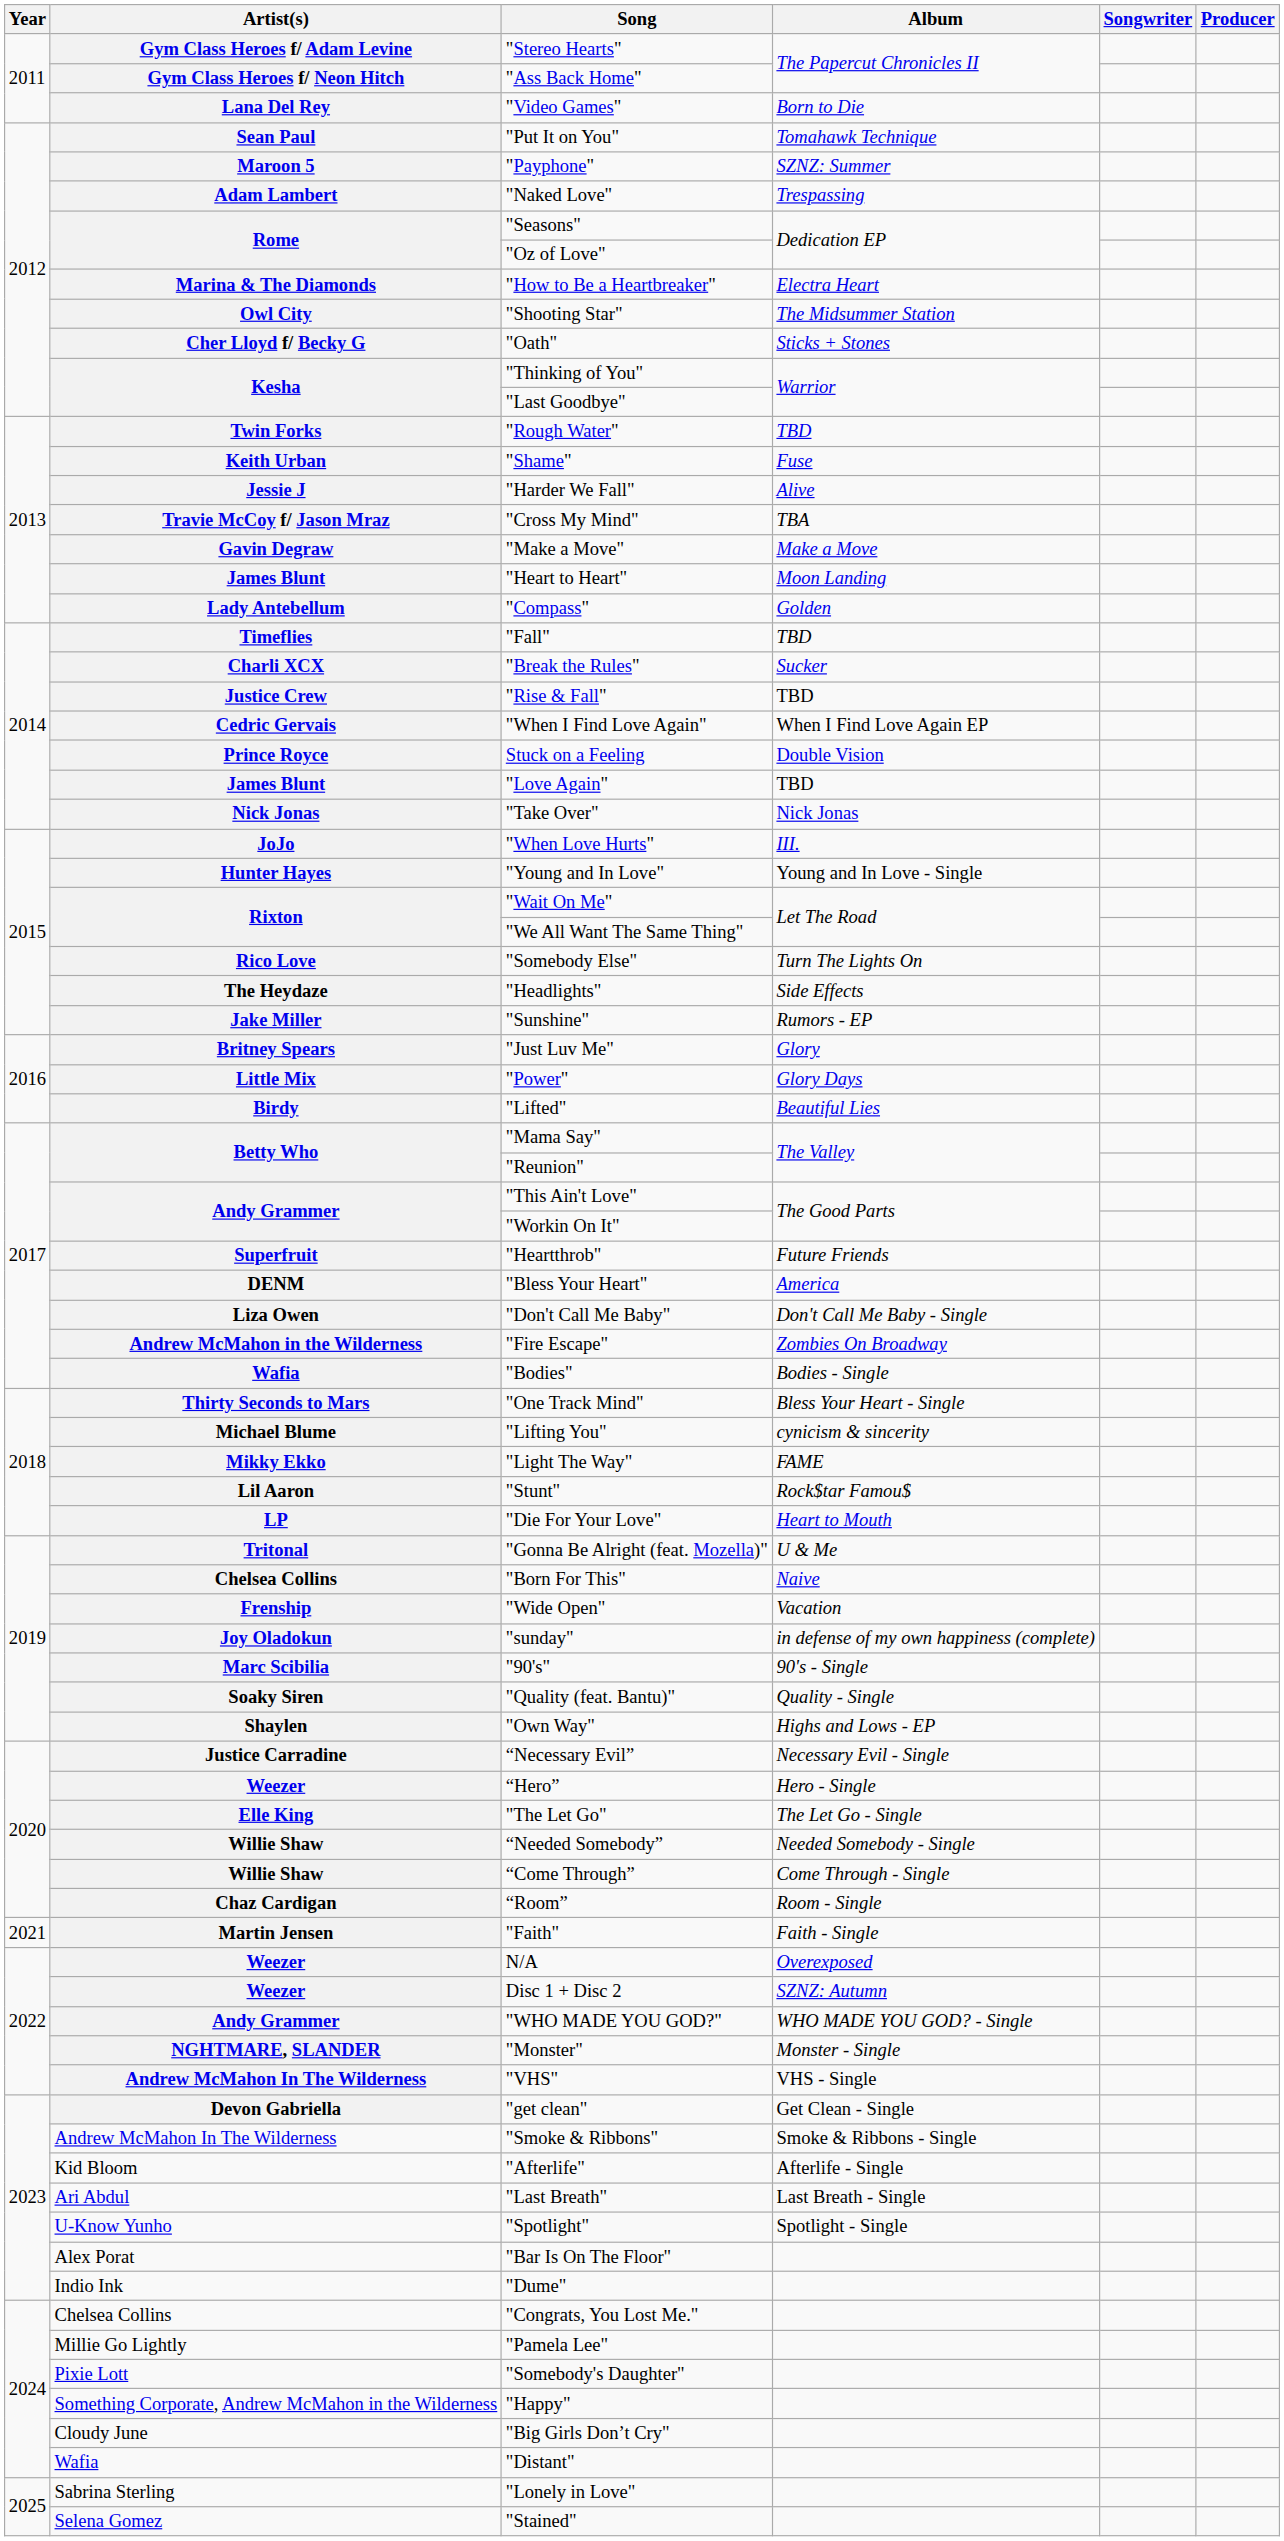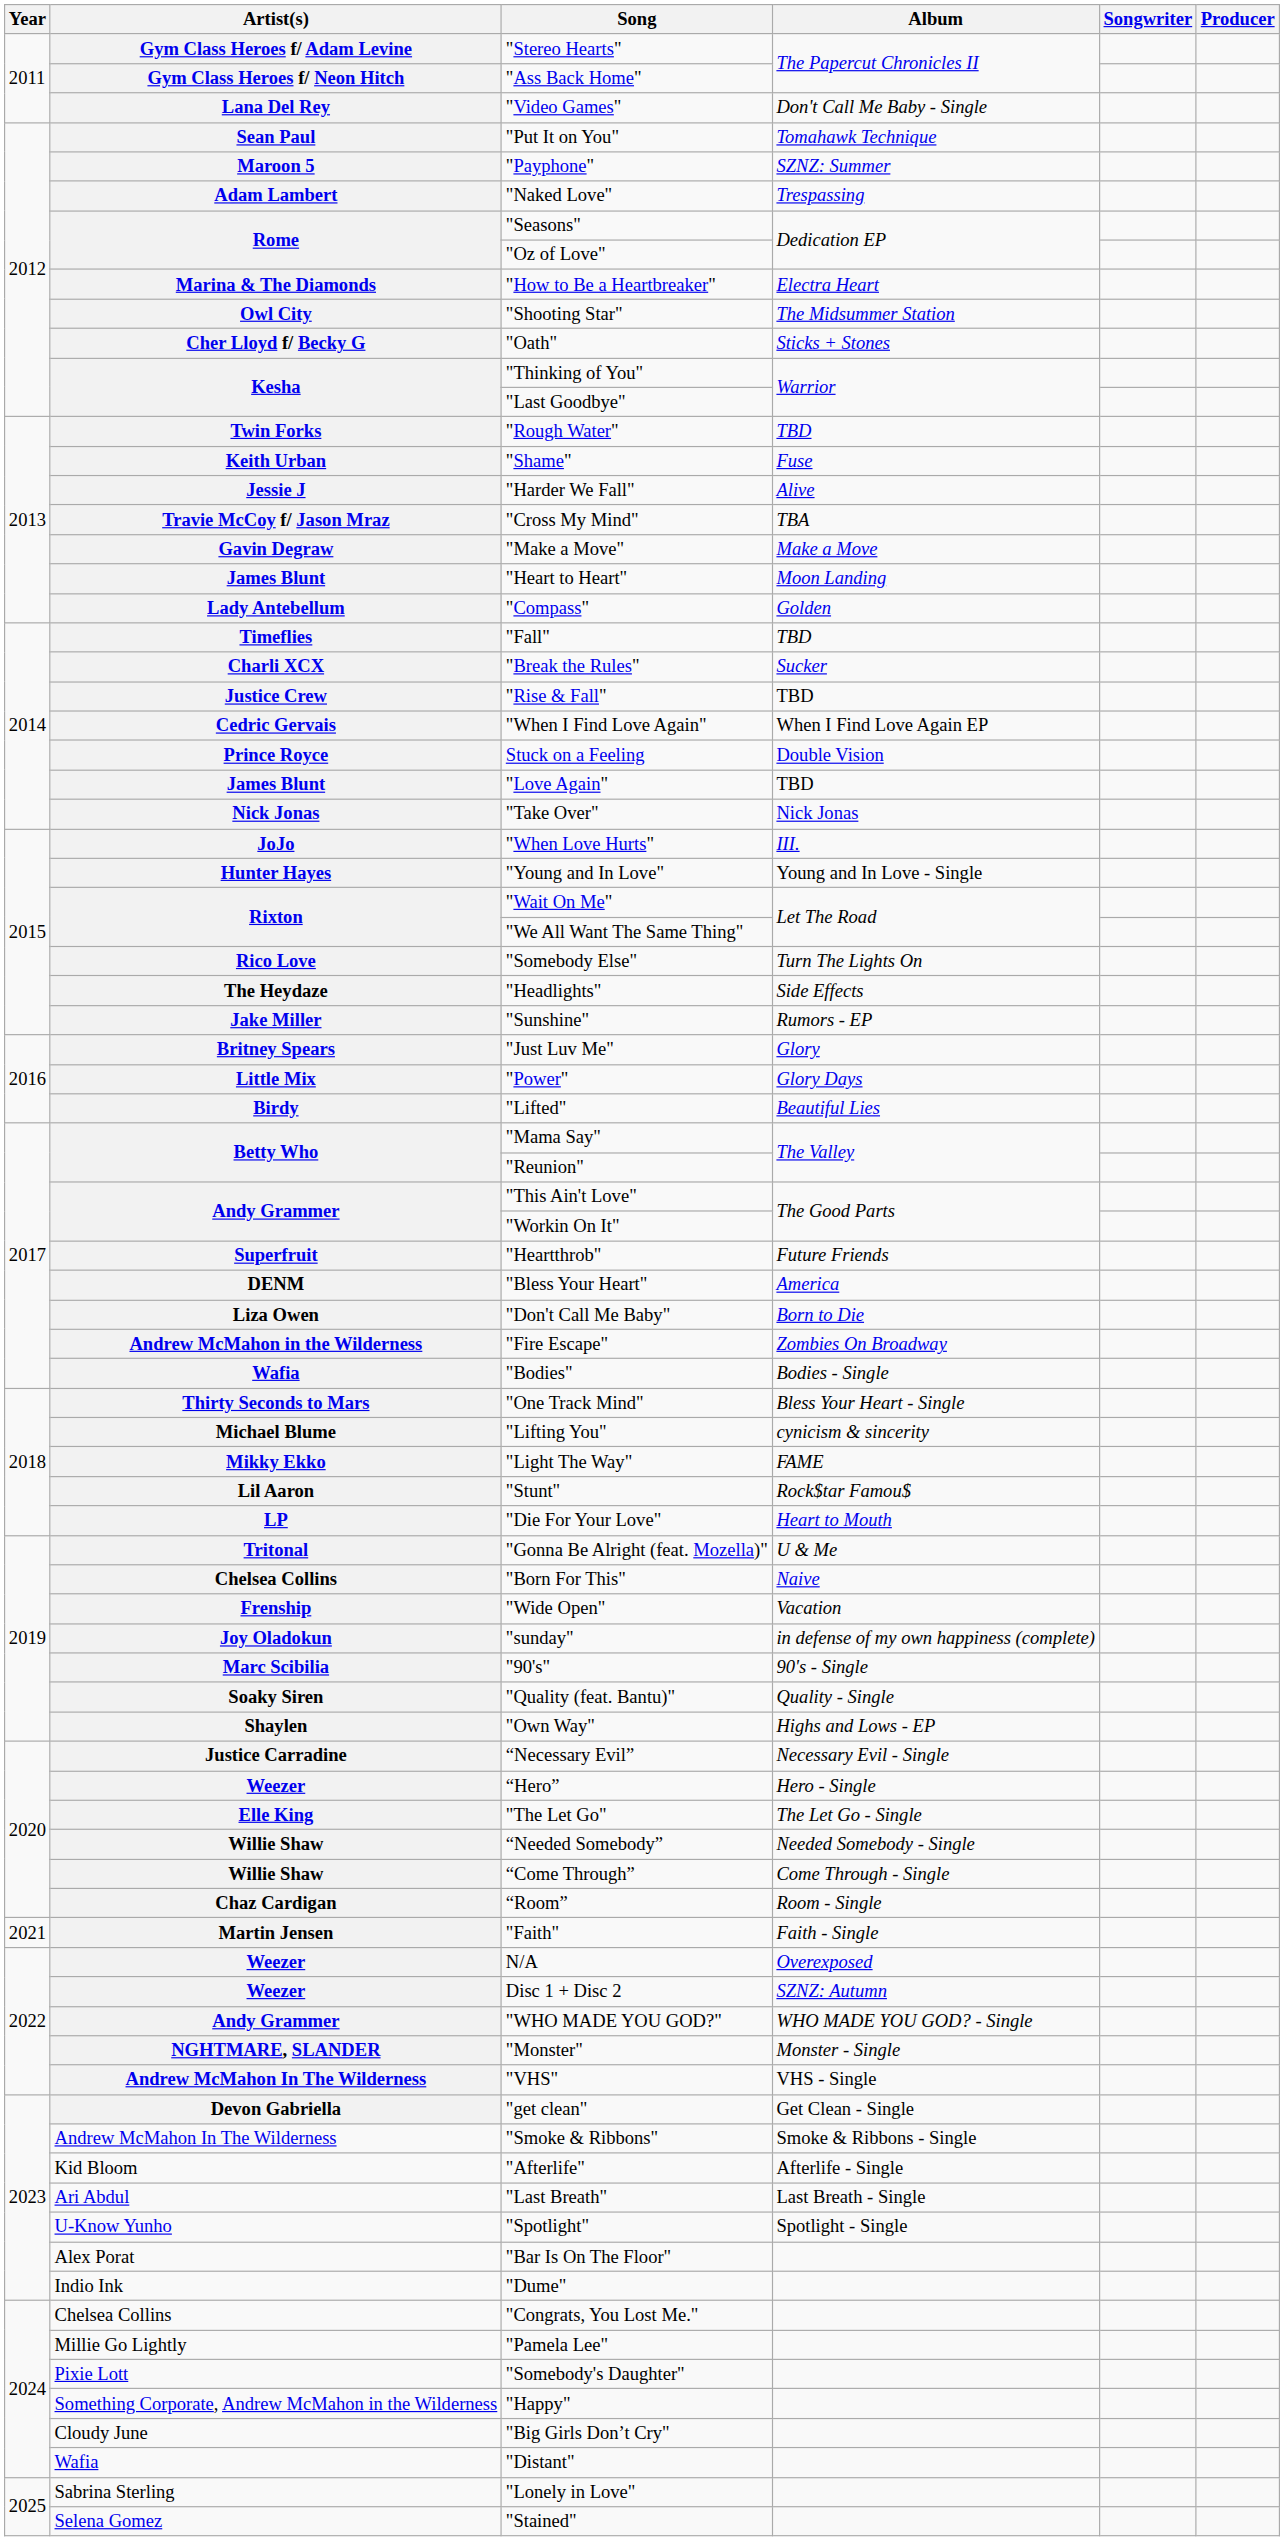"Video Games" | Album: Born to Die -> Don't Call Me Baby - Single
"Don't Call Me Baby" | Album: Don't Call Me Baby - Single -> Born to Die
